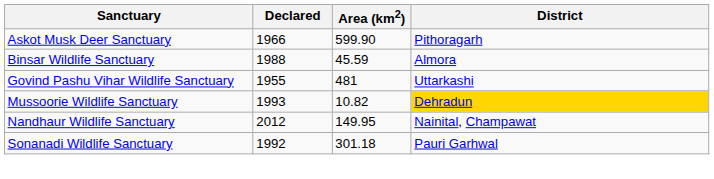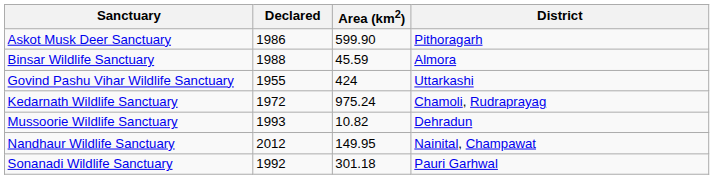Askot Musk Deer Sanctuary | Declared: 1966 -> 1986
Govind Pashu Vihar Wildlife Sanctuary | Area (km2): 481 -> 424
+ row: Kedarnath Wildlife Sanctuary | 1972 | 975.24 | Chamoli, Rudraprayag
Mussoorie Wildlife Sanctuary | District: gold background -> no background
